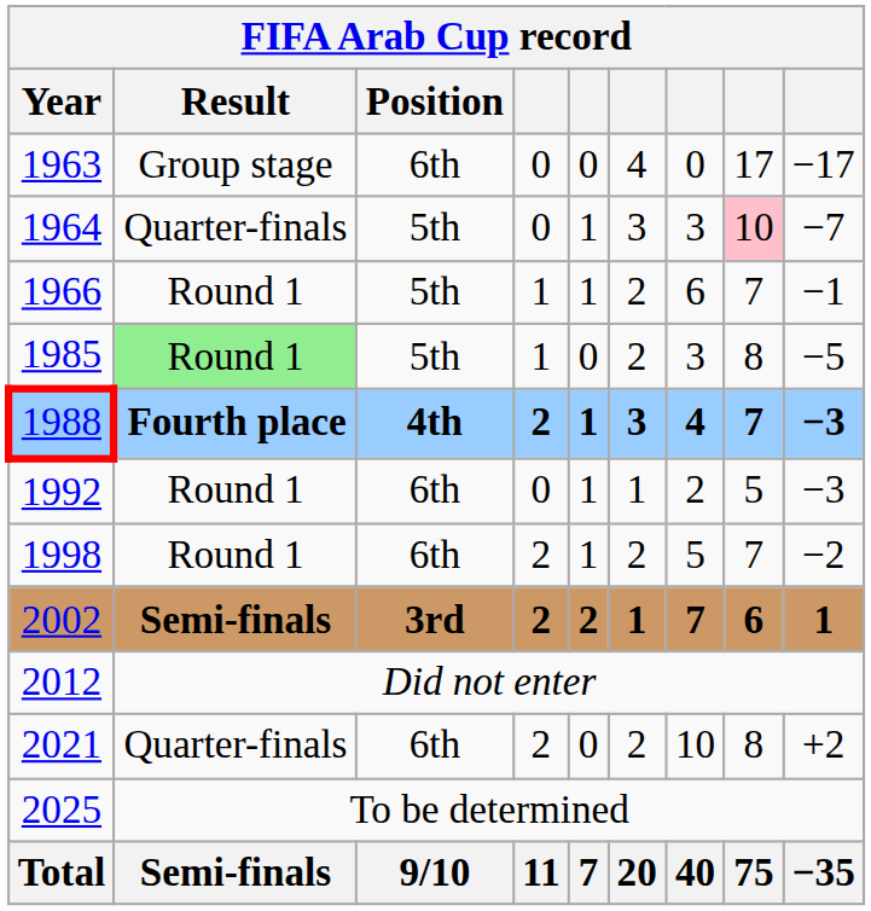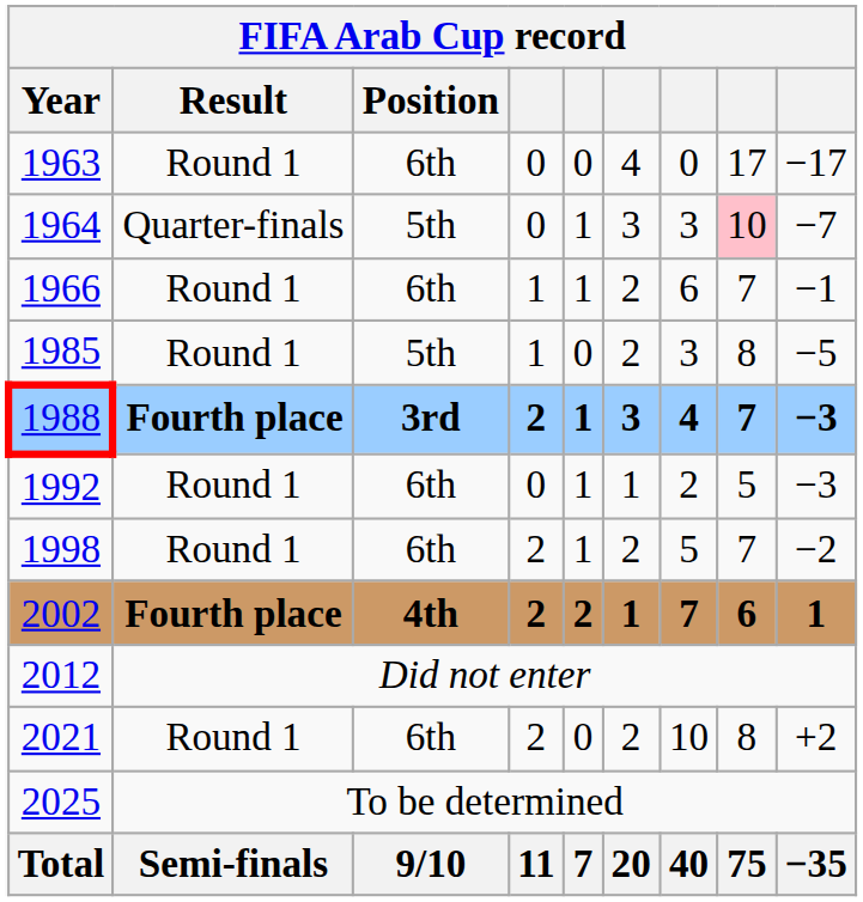1963 | Result: Group stage -> Round 1
1966 | Position: 5th -> 6th
1985 | Result: lightgreen background -> no background
1988 | Position: 4th -> 3rd
2002 | Result: Semi-finals -> Fourth place
2002 | Position: 3rd -> 4th
2021 | Result: Quarter-finals -> Round 1
